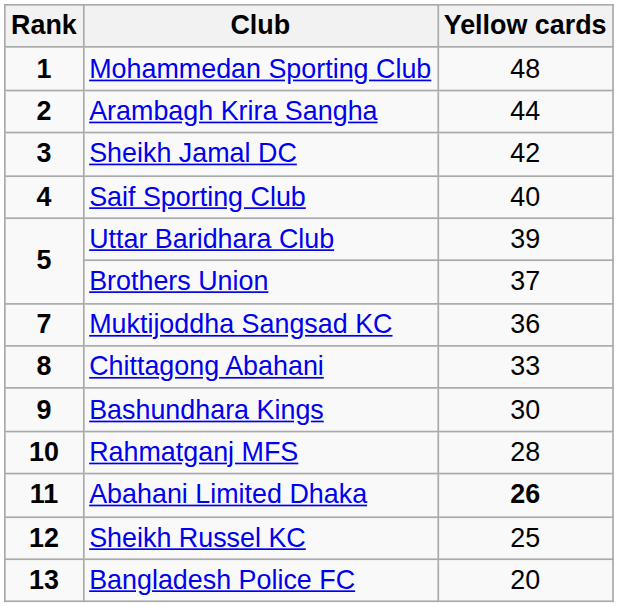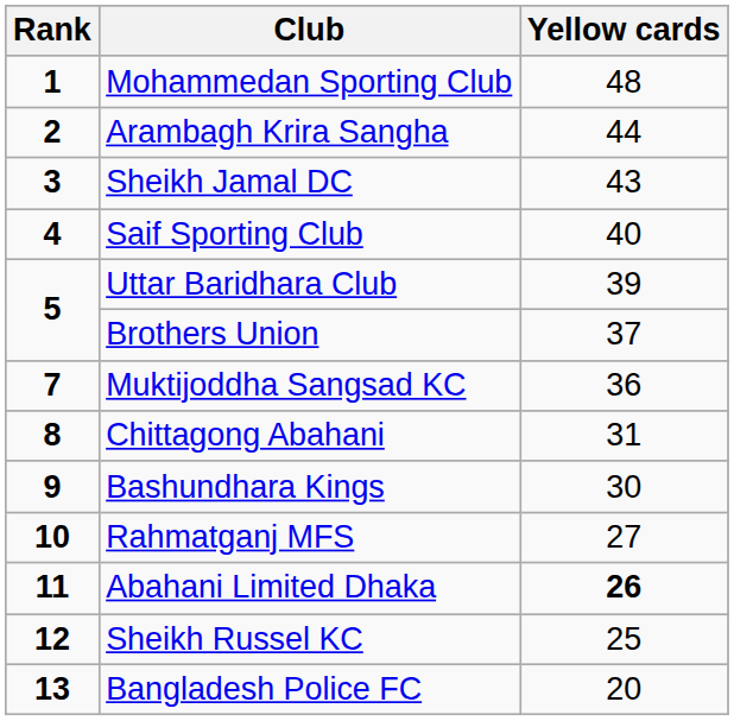Sheikh Jamal DC | Yellow cards: 42 -> 43
Chittagong Abahani | Yellow cards: 33 -> 31
Rahmatganj MFS | Yellow cards: 28 -> 27
